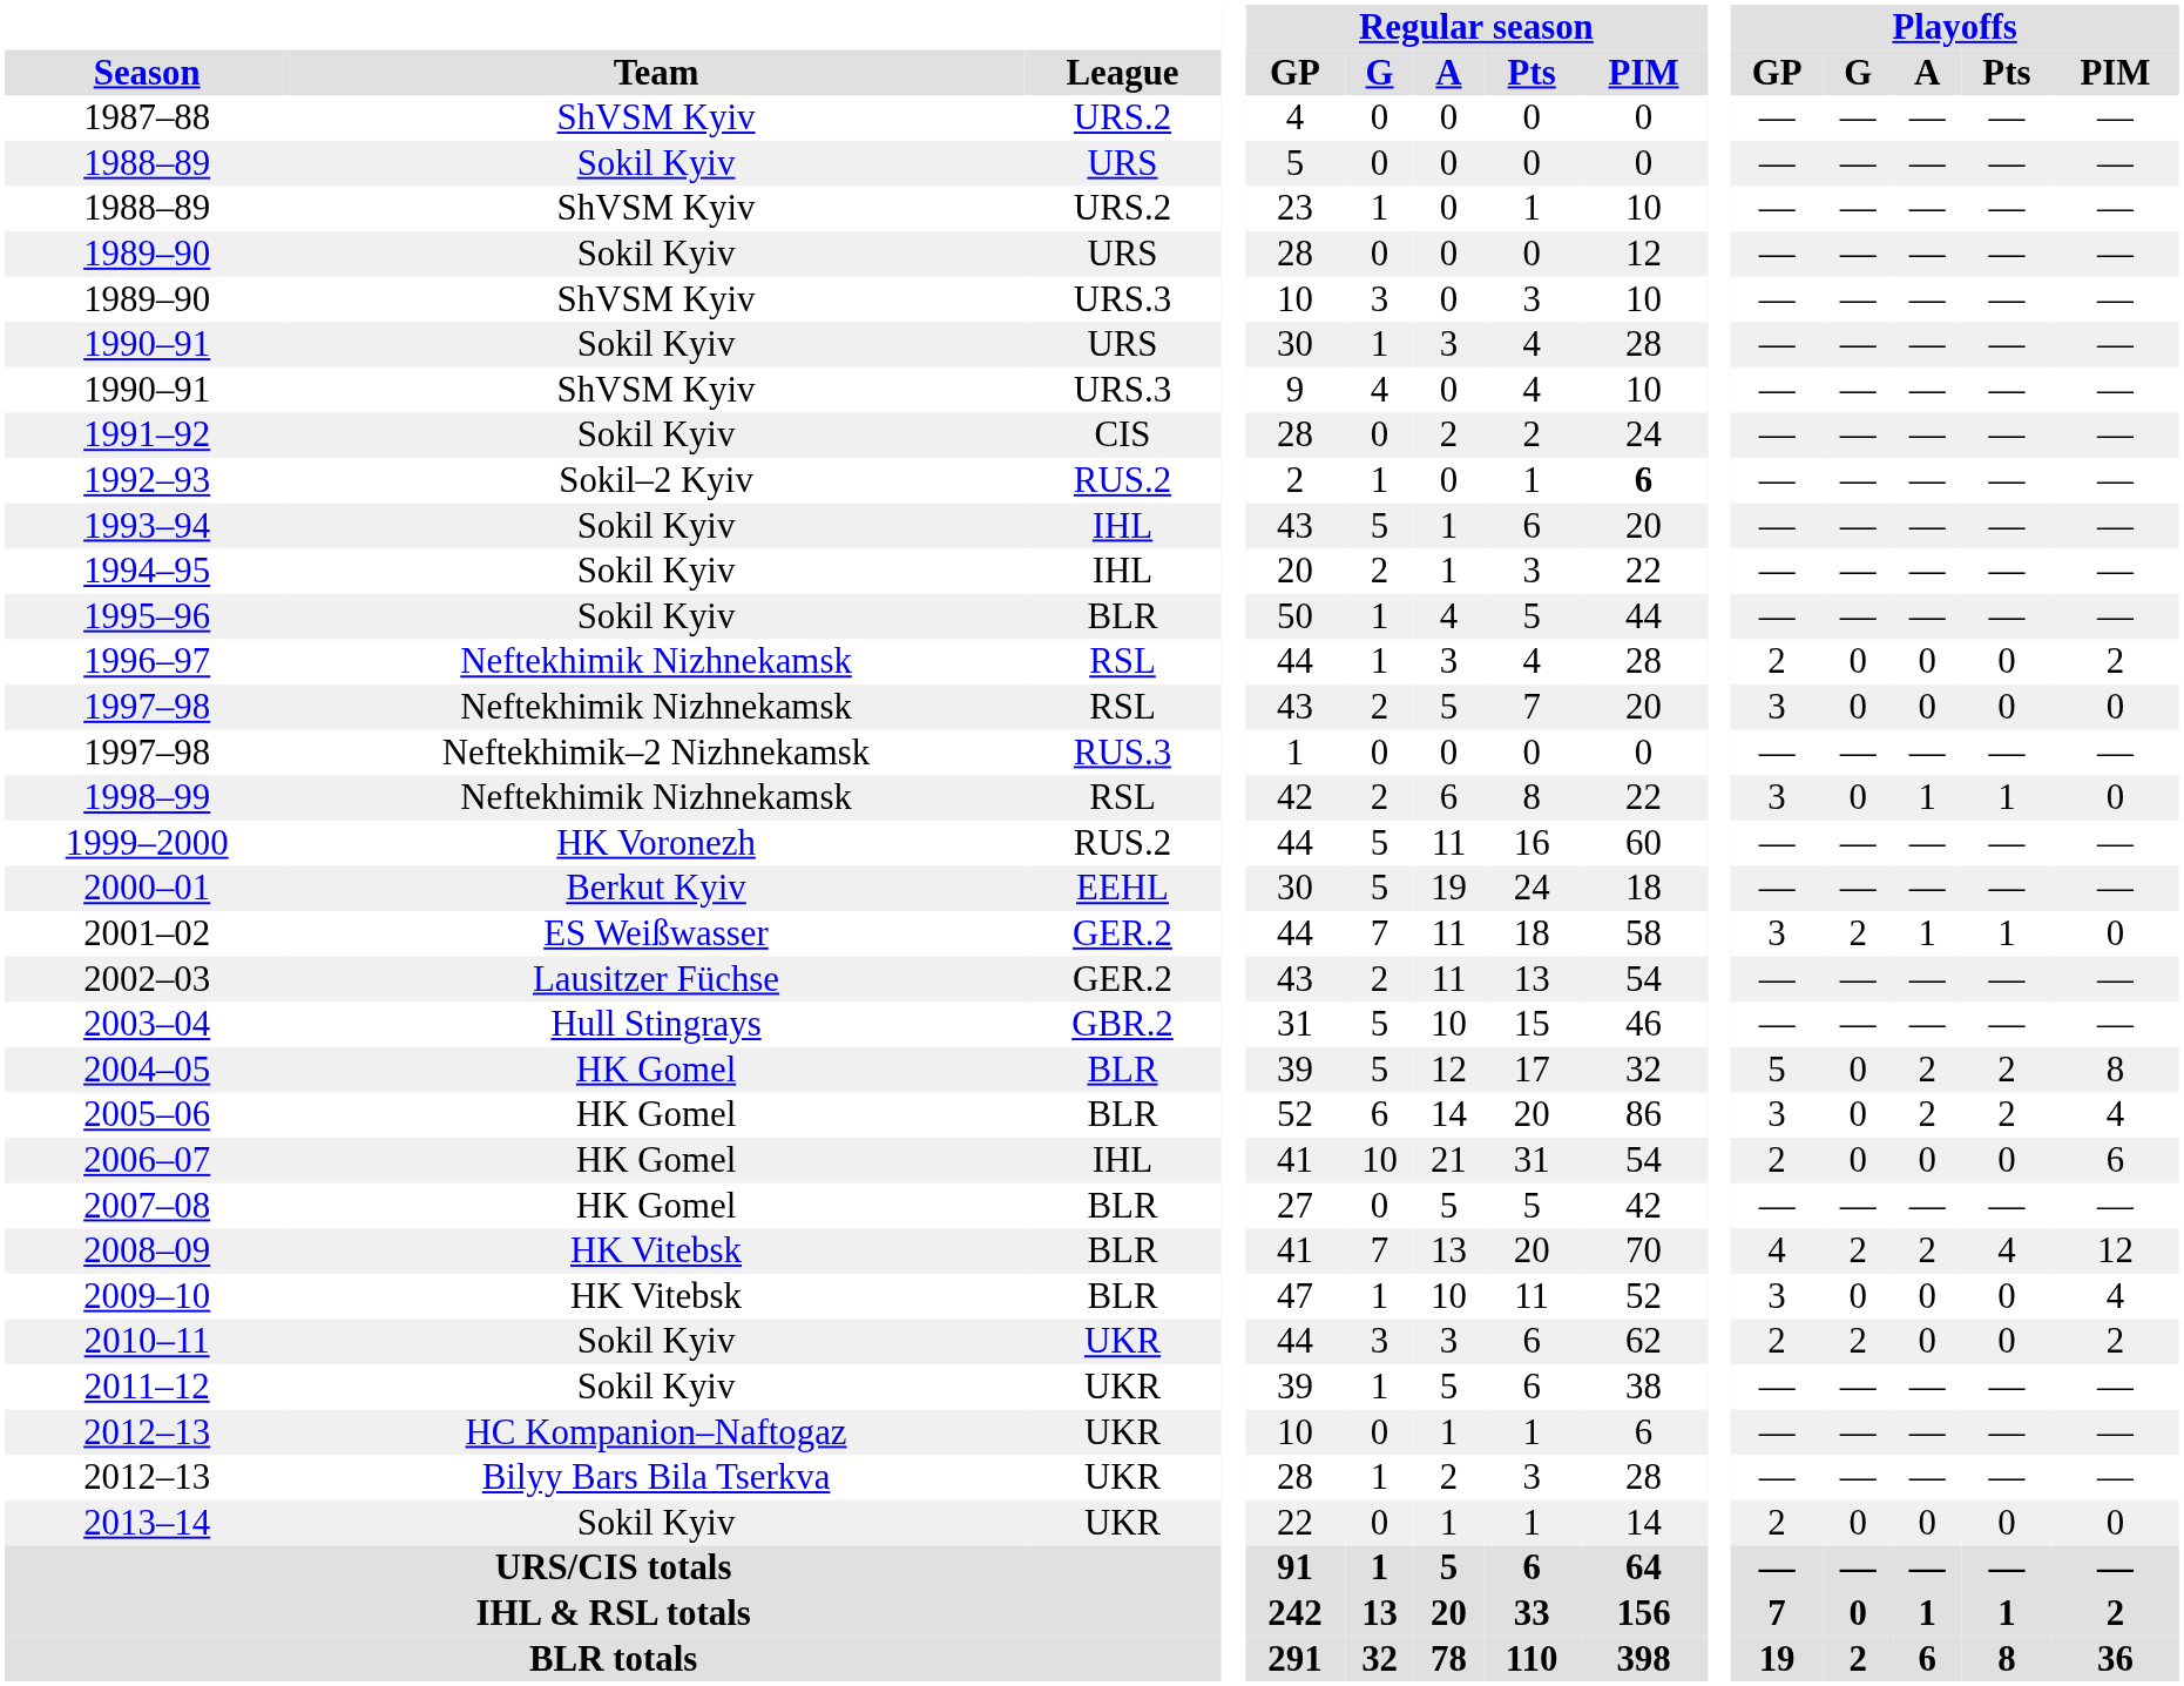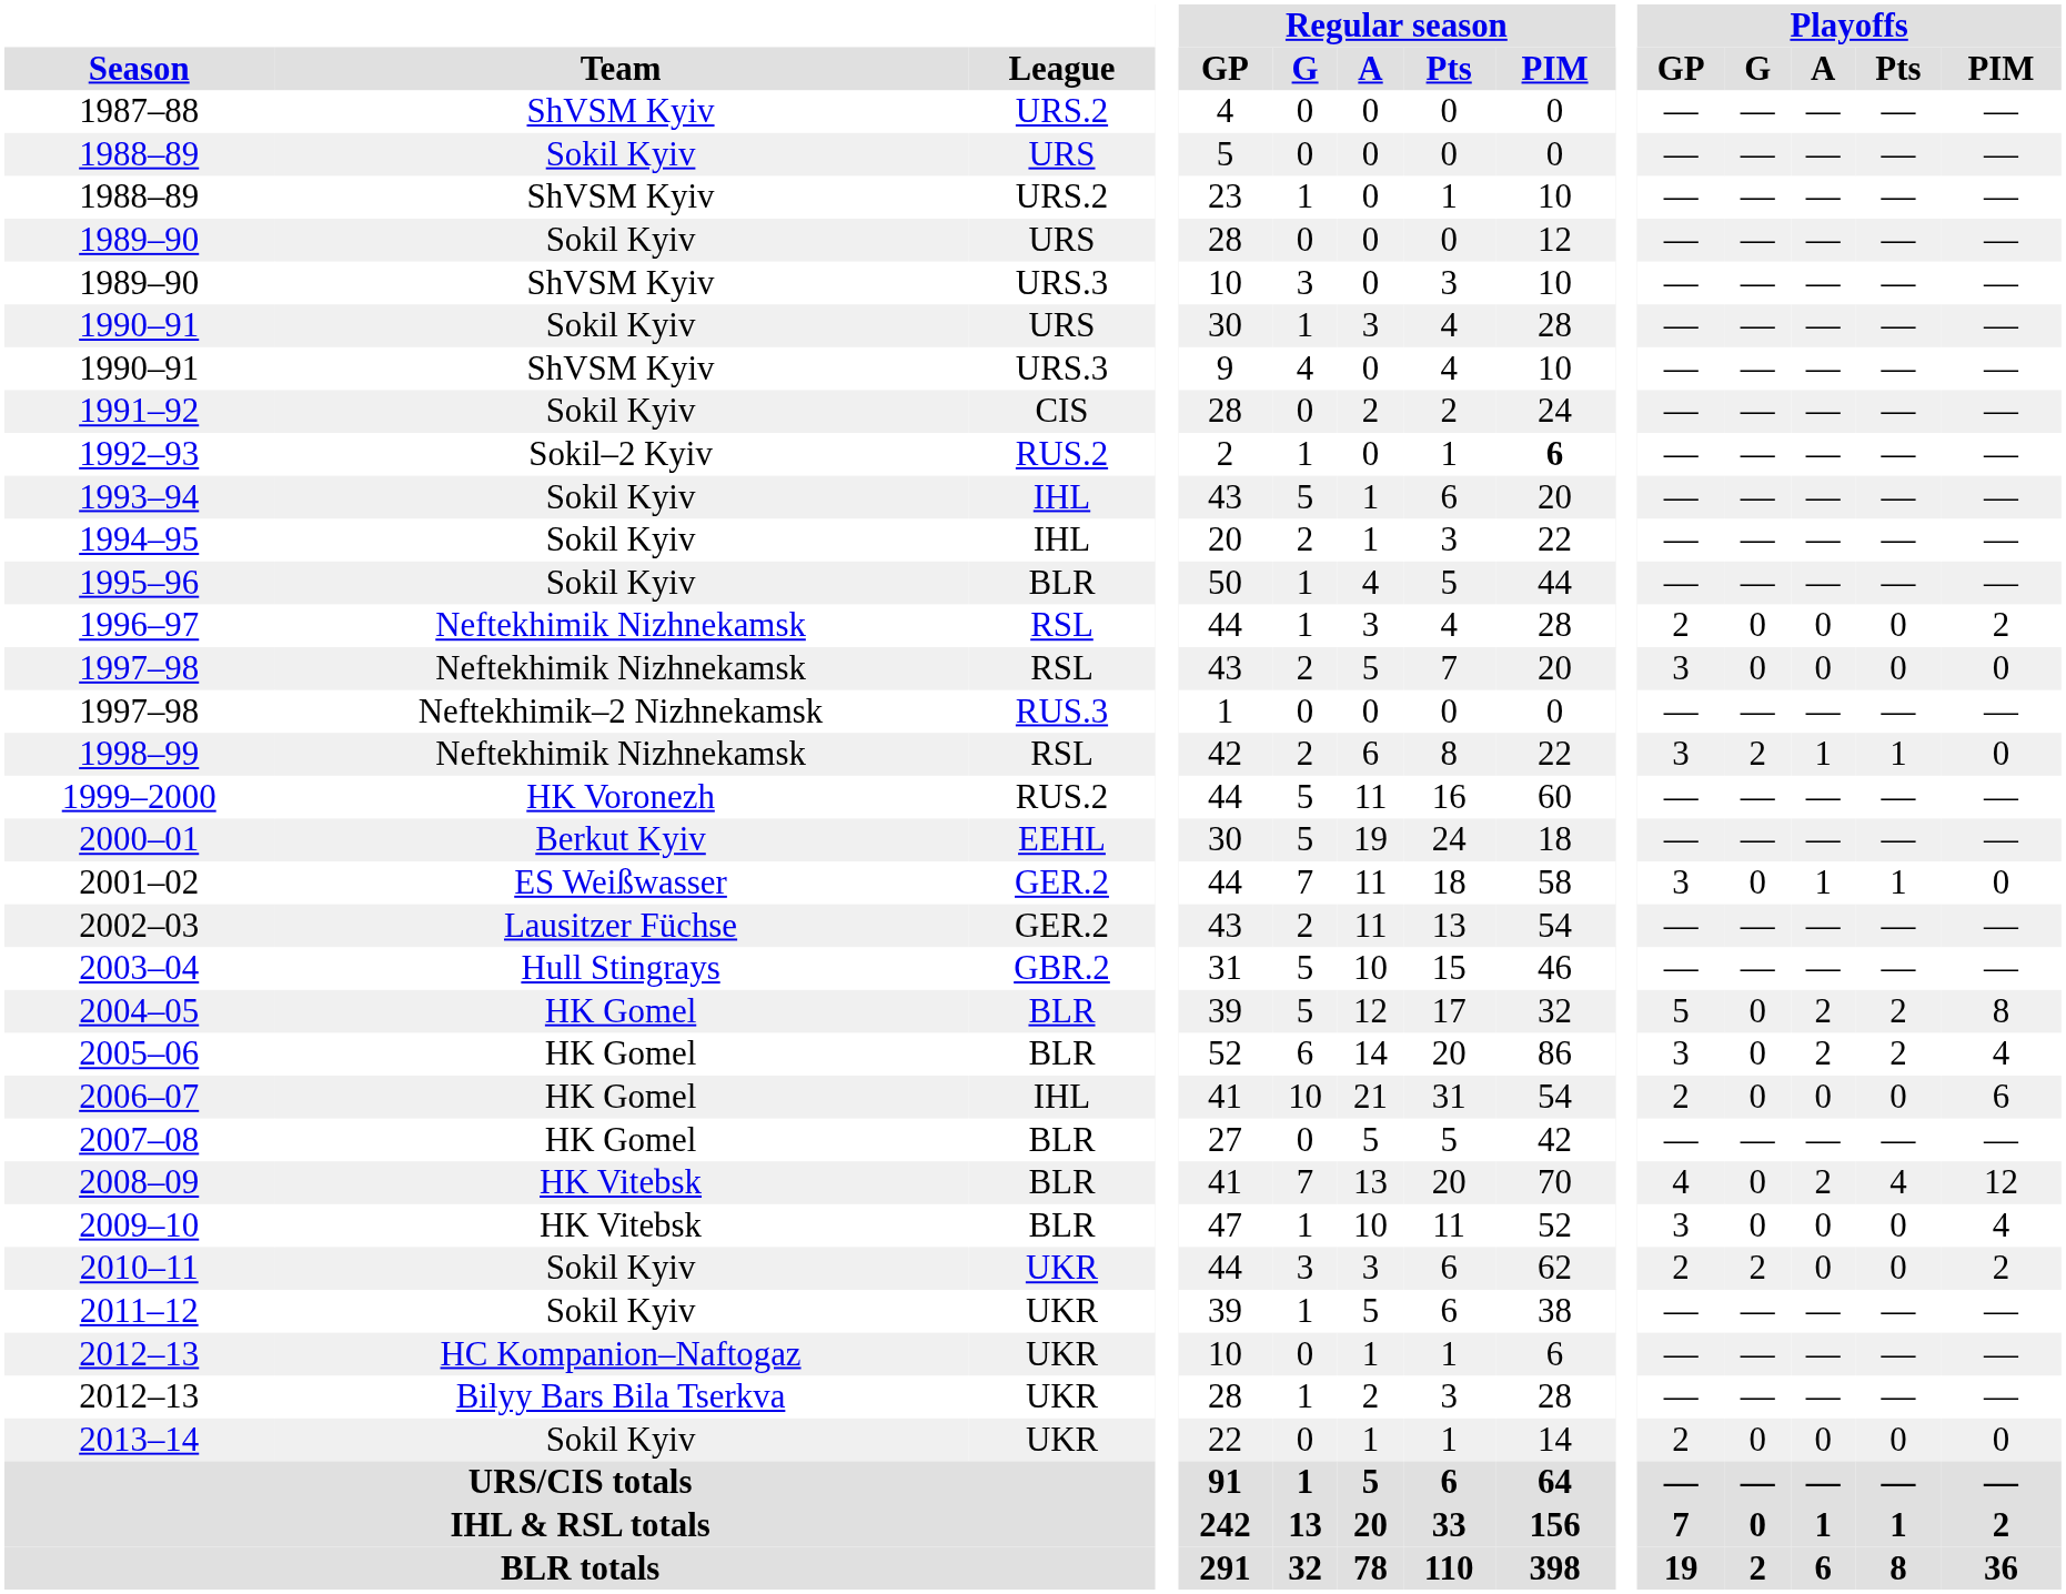1998–99 | Playoffs / G: 0 -> 2
2001–02 | Playoffs / G: 2 -> 0
2008–09 | Playoffs / G: 2 -> 0
